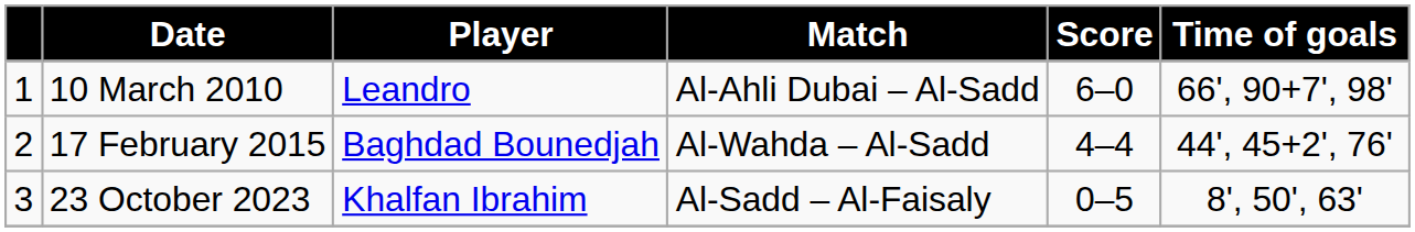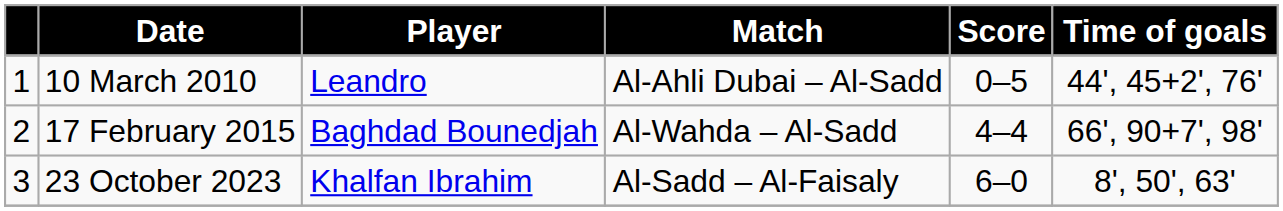10 March 2010 | Score: 6–0 -> 0–5
10 March 2010 | Time of goals: 66', 90+7', 98' -> 44', 45+2', 76'
17 February 2015 | Time of goals: 44', 45+2', 76' -> 66', 90+7', 98'
23 October 2023 | Score: 0–5 -> 6–0
